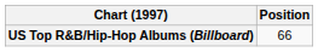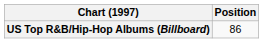US Top R&B/Hip-Hop Albums (Billboard) | Position: 66 -> 86
